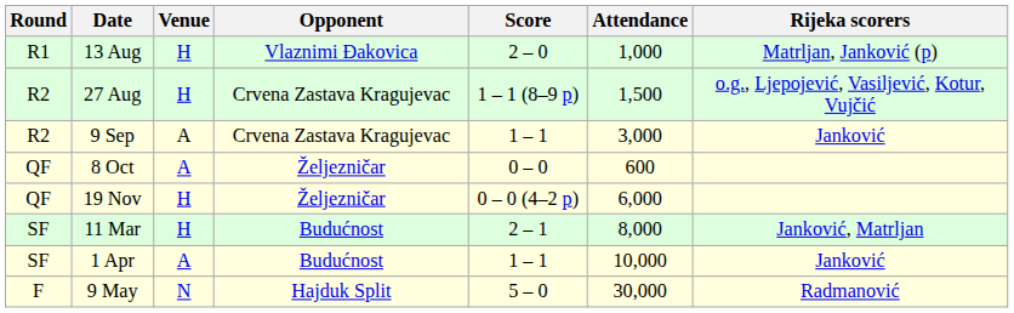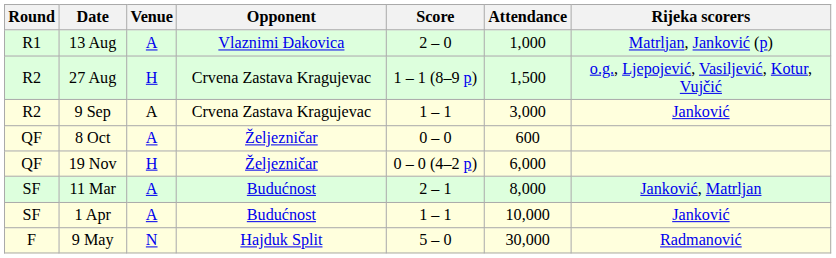13 Aug | Venue: H -> A
11 Mar | Venue: H -> A
